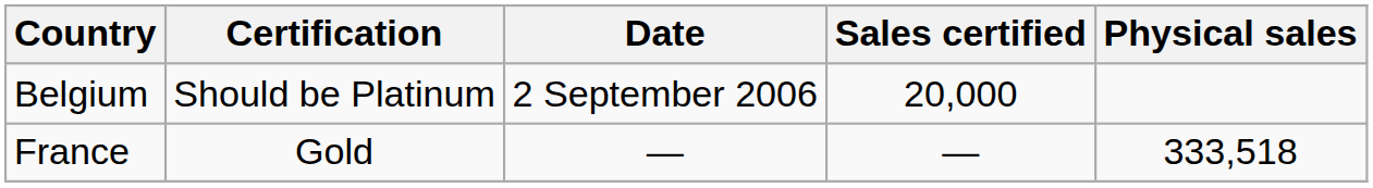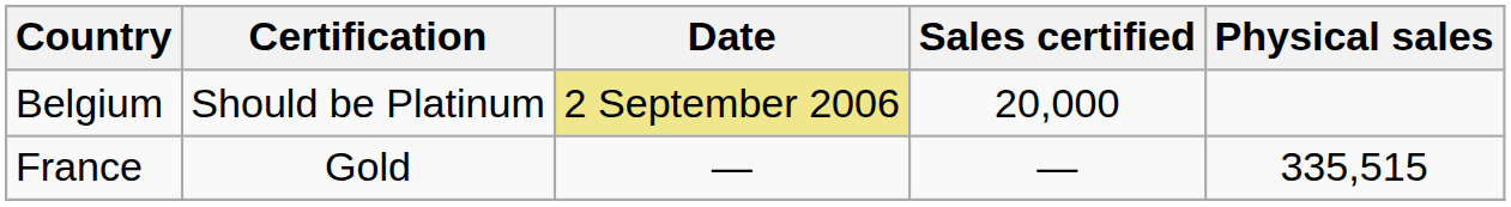Belgium | Date: no background -> khaki background
France | Physical sales: 333,518 -> 335,515
